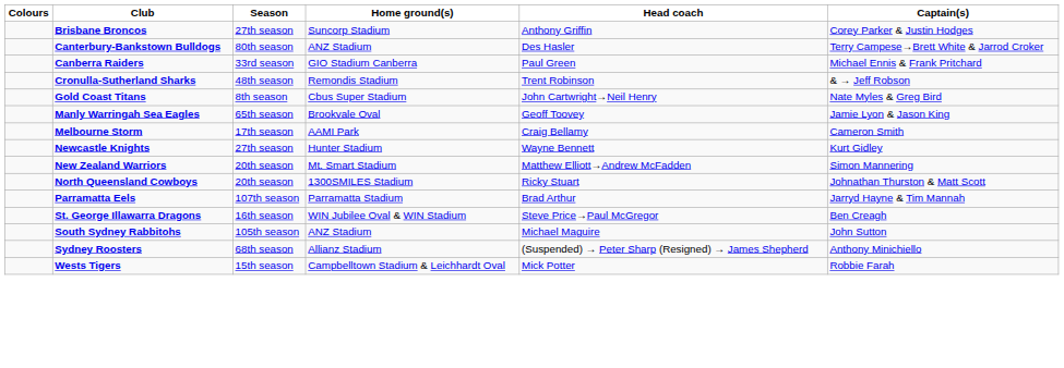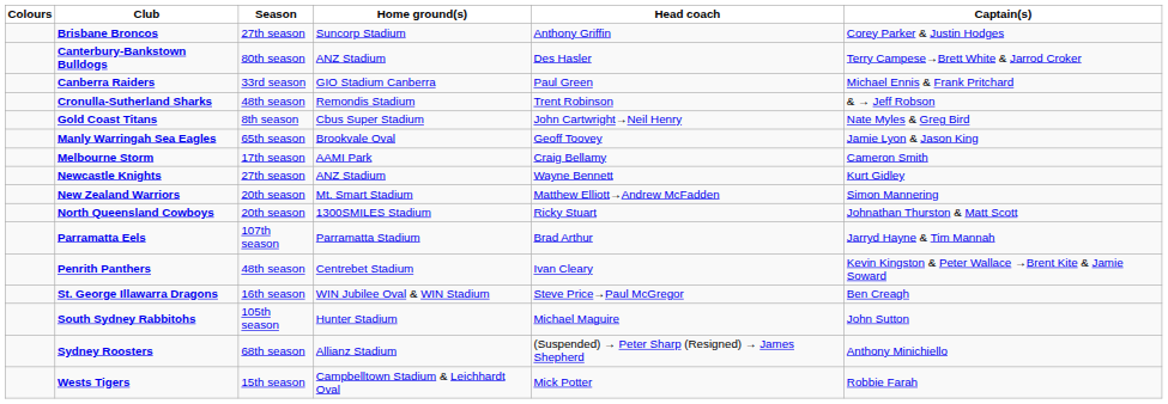Newcastle Knights | Home ground(s): Hunter Stadium -> ANZ Stadium
+ row: Penrith Panthers | 48th season | Centrebet Stadium | Ivan Cleary | Kevin Kingston & Peter Wallace →Brent Kite & Jamie Soward
South Sydney Rabbitohs | Home ground(s): ANZ Stadium -> Hunter Stadium
